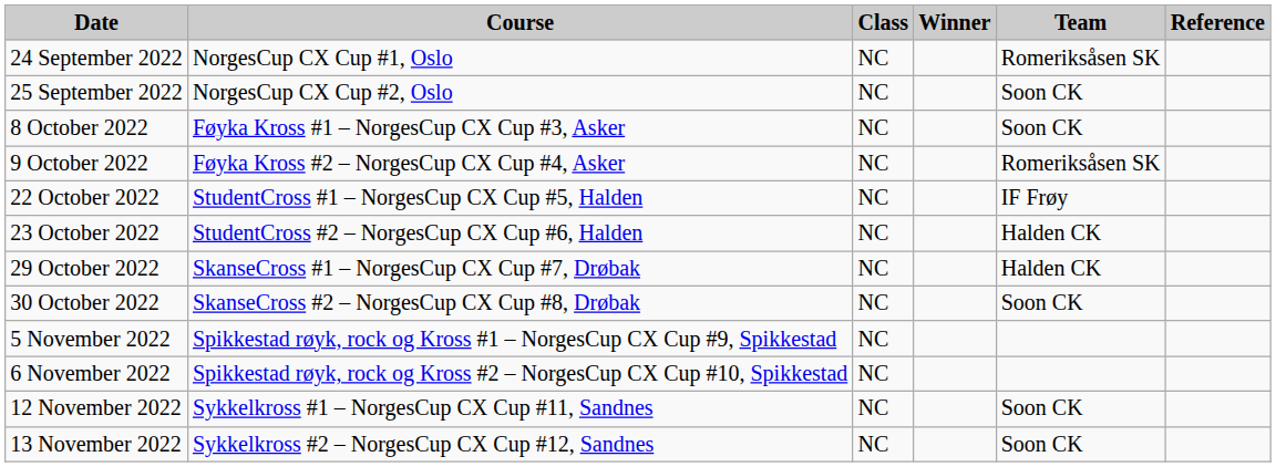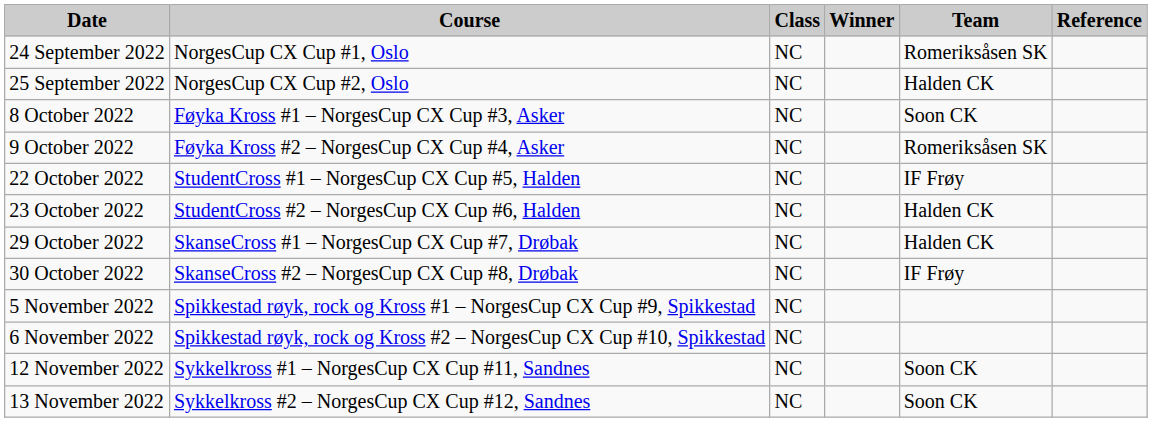25 September 2022 | Team: Soon CK -> Halden CK
30 October 2022 | Team: Soon CK -> IF Frøy
